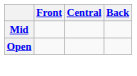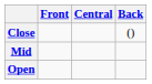+ row: Close | ()
